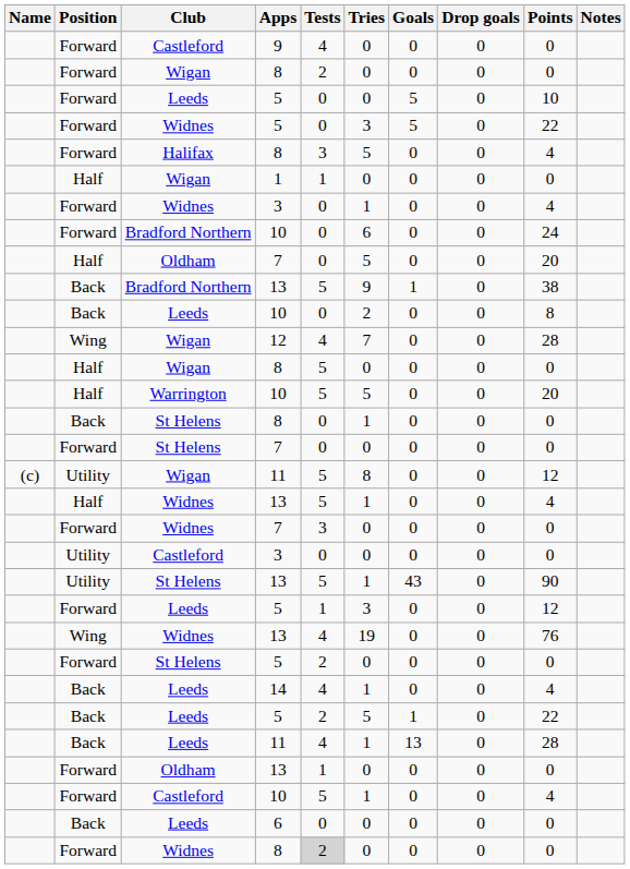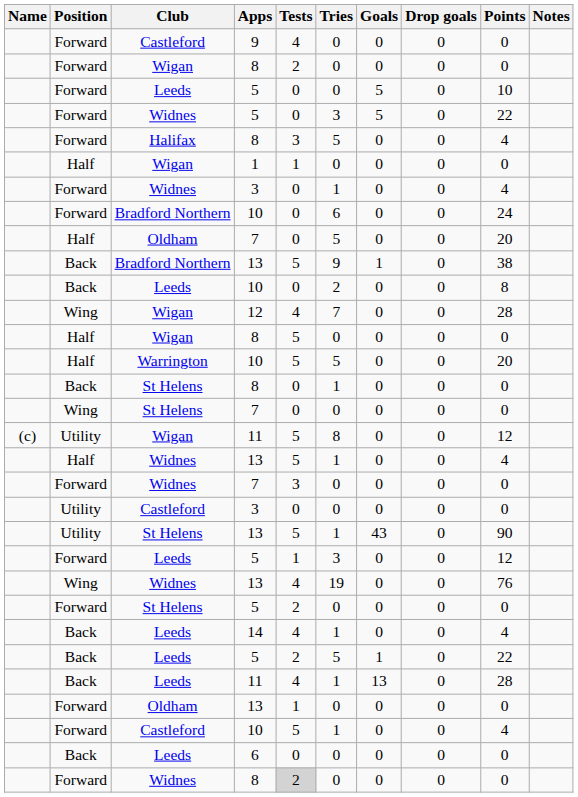St Helens / 7 | Position: Forward -> Wing
